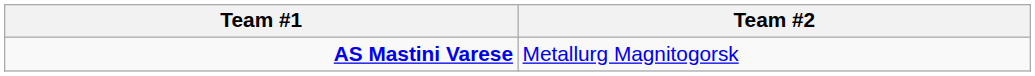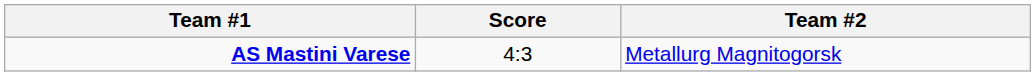+ column: Score | 4:3
